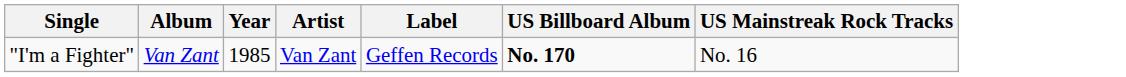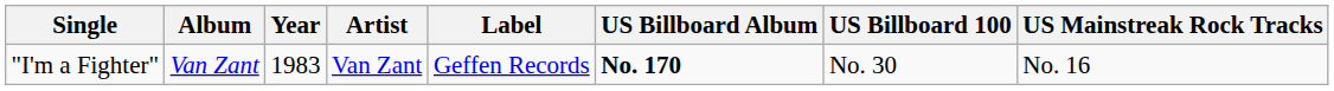+ column: US Billboard 100 | No. 30
"I'm a Fighter" | Year: 1985 -> 1983
